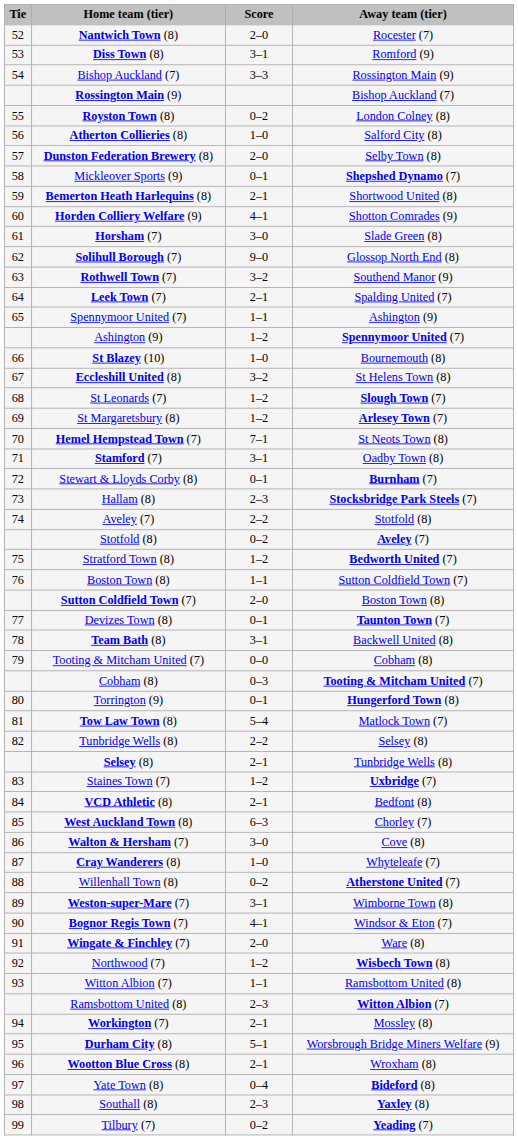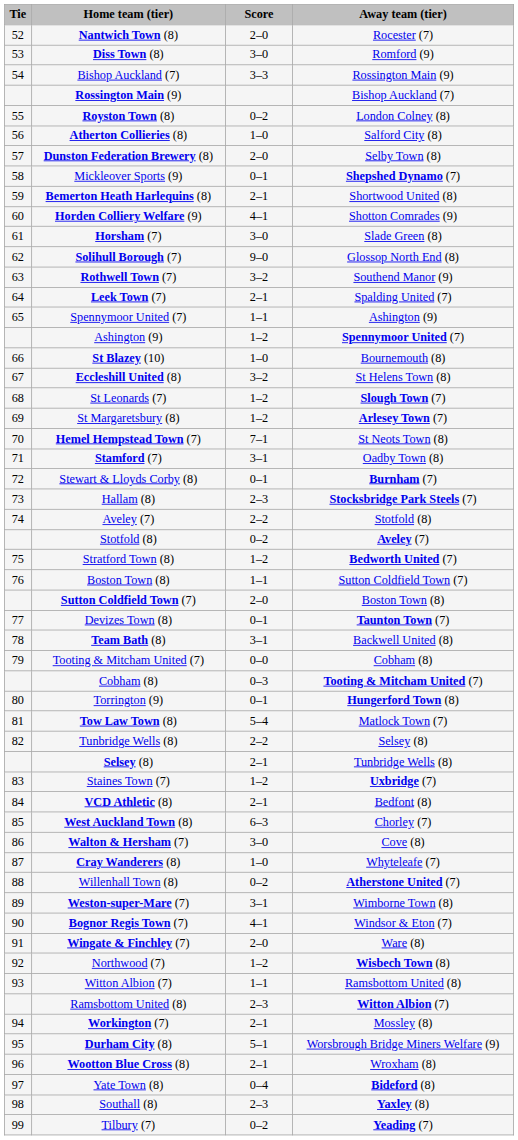Diss Town (8) | Score: 3–1 -> 3–0
